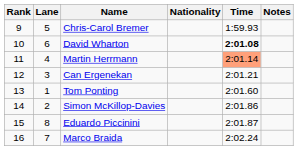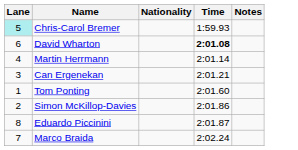- column: Rank | 9 | 10 | 11 | 12 | 13 | 14 | 15 | 16
Chris-Carol Bremer | Lane: no background -> paleturquoise background
Martin Herrmann | Time: lightsalmon background -> no background
